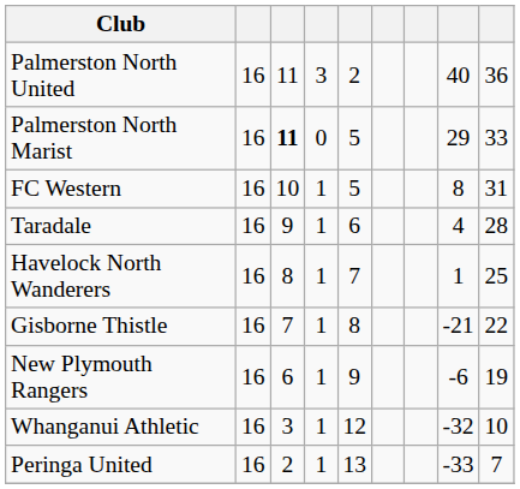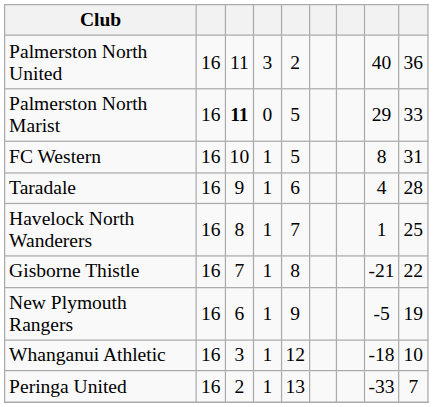New Plymouth Rangers | column 8: -6 -> -5
Whanganui Athletic | column 8: -32 -> -18
